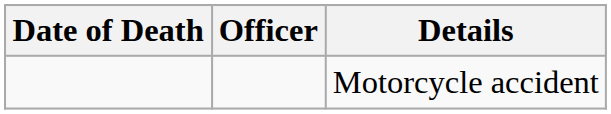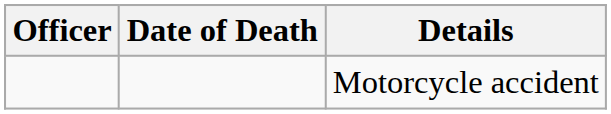columns swapped: Officer <-> Date of Death
